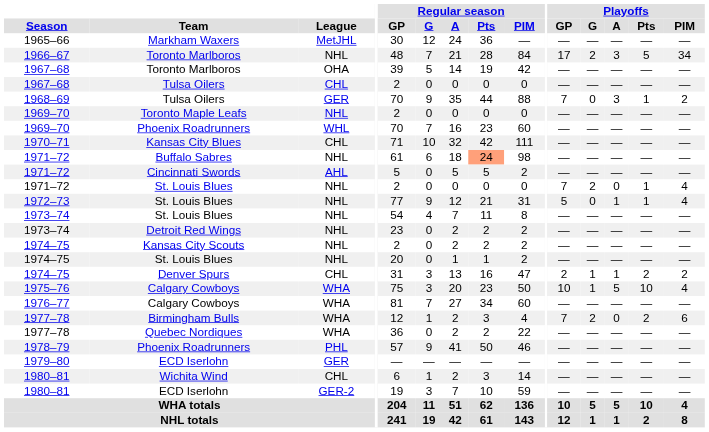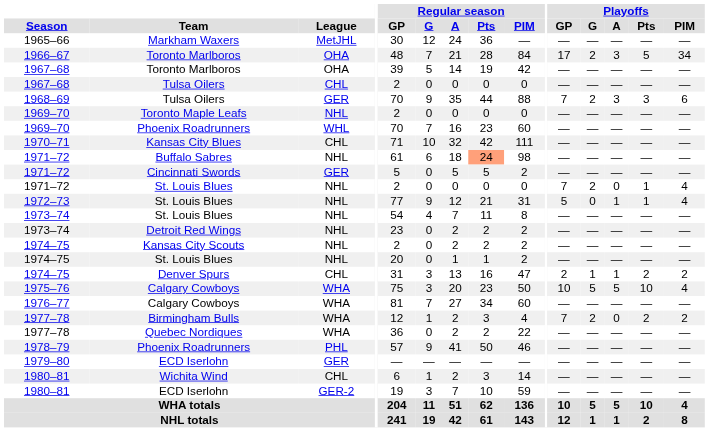1966–67 / Toronto Marlboros | League: NHL -> OHA
1968–69 / Tulsa Oilers | Playoffs / G: 0 -> 2
1968–69 / Tulsa Oilers | Playoffs / Pts: 1 -> 3
1968–69 / Tulsa Oilers | Playoffs / PIM: 2 -> 6
Cincinnati Swords | League: AHL -> GER
1975–76 / Calgary Cowboys | Playoffs / G: 1 -> 5
Birmingham Bulls | Playoffs / PIM: 6 -> 2
